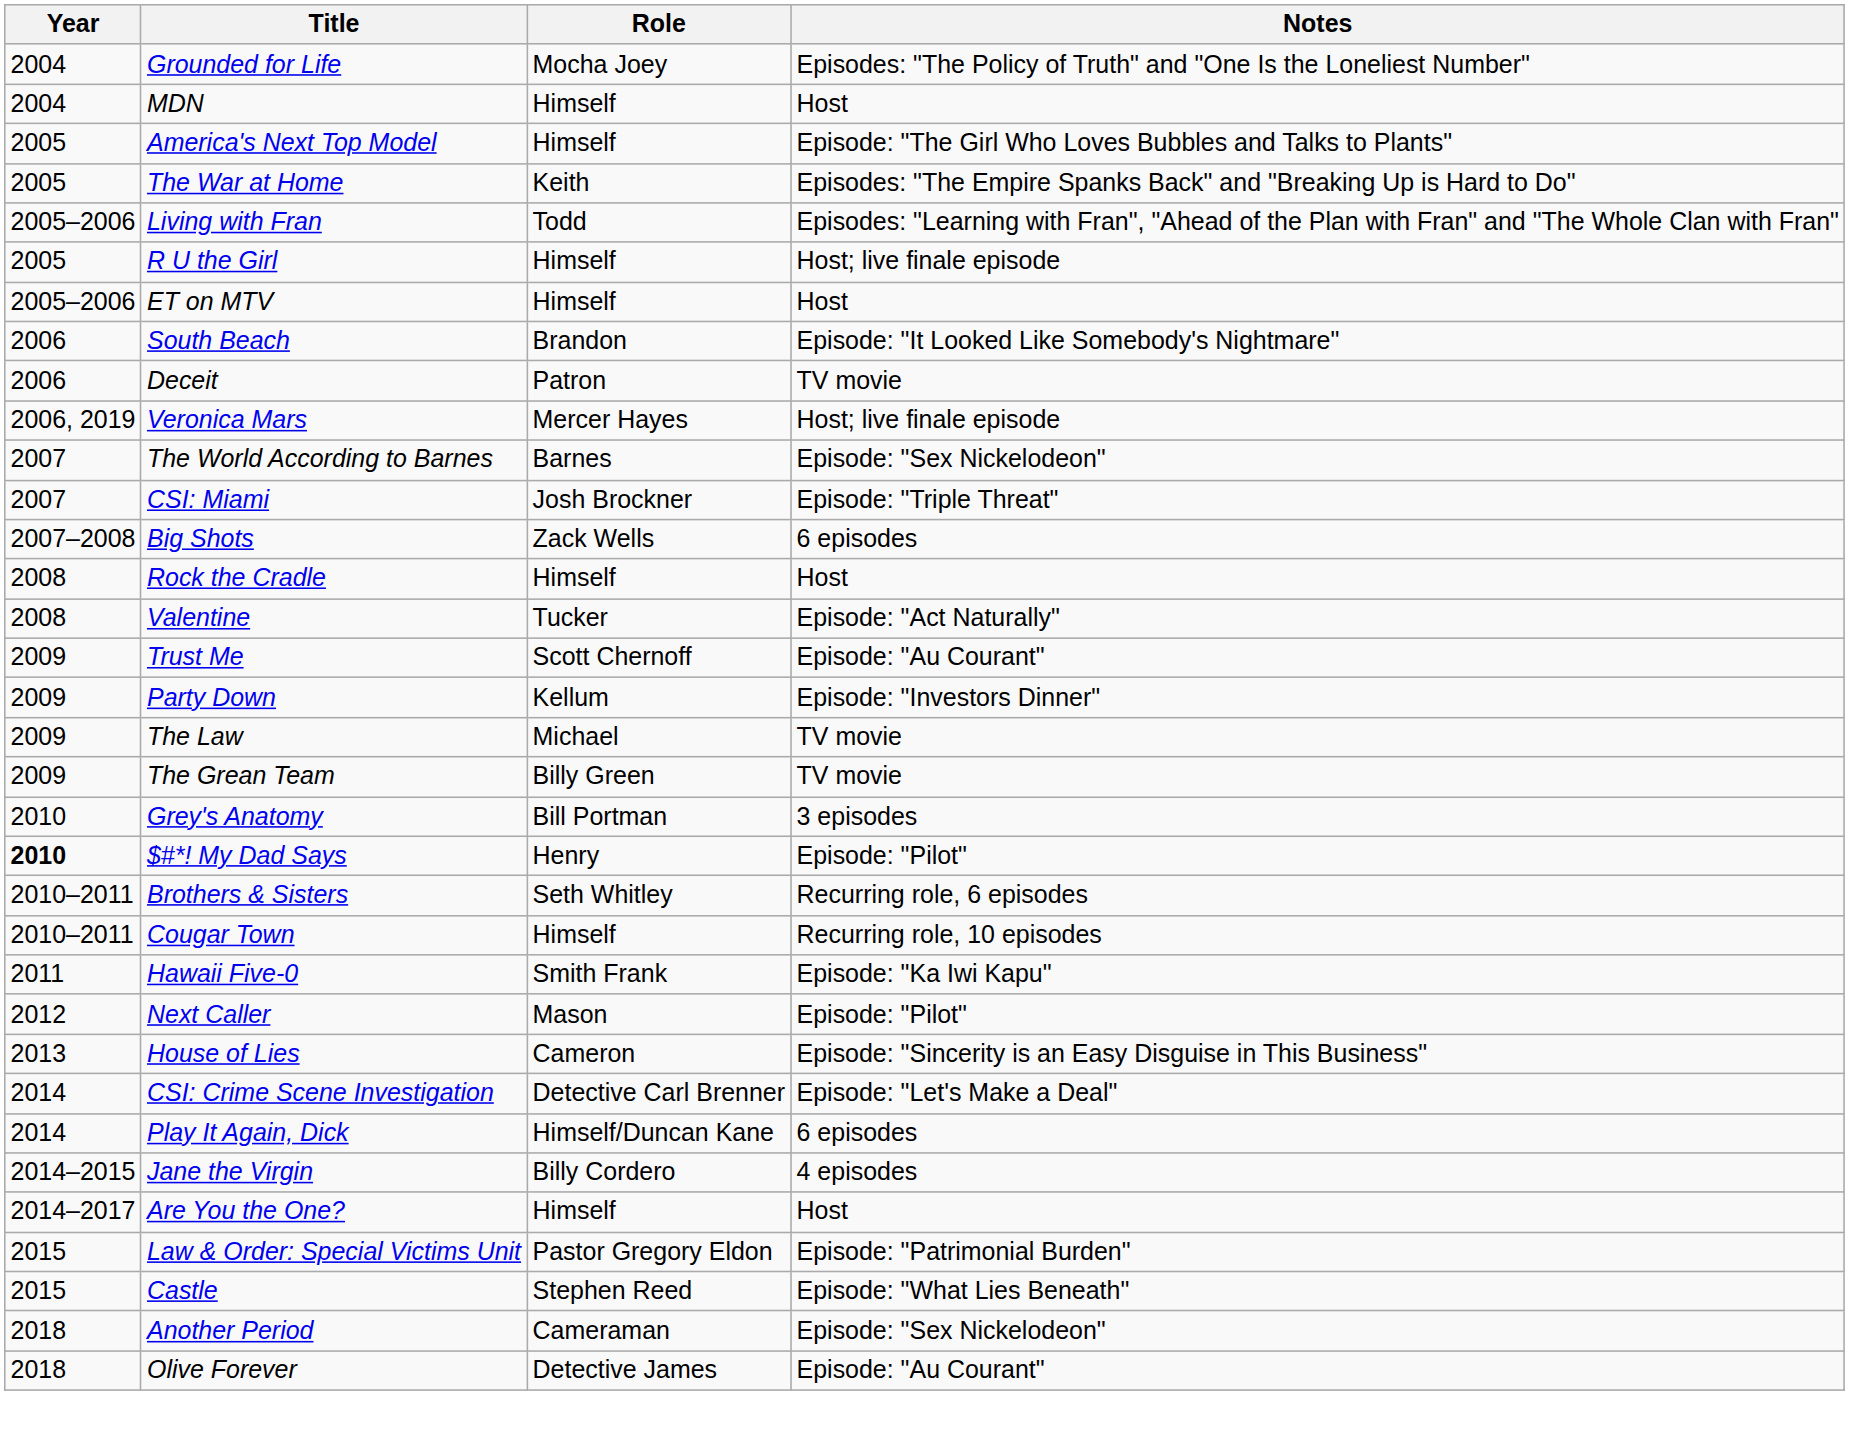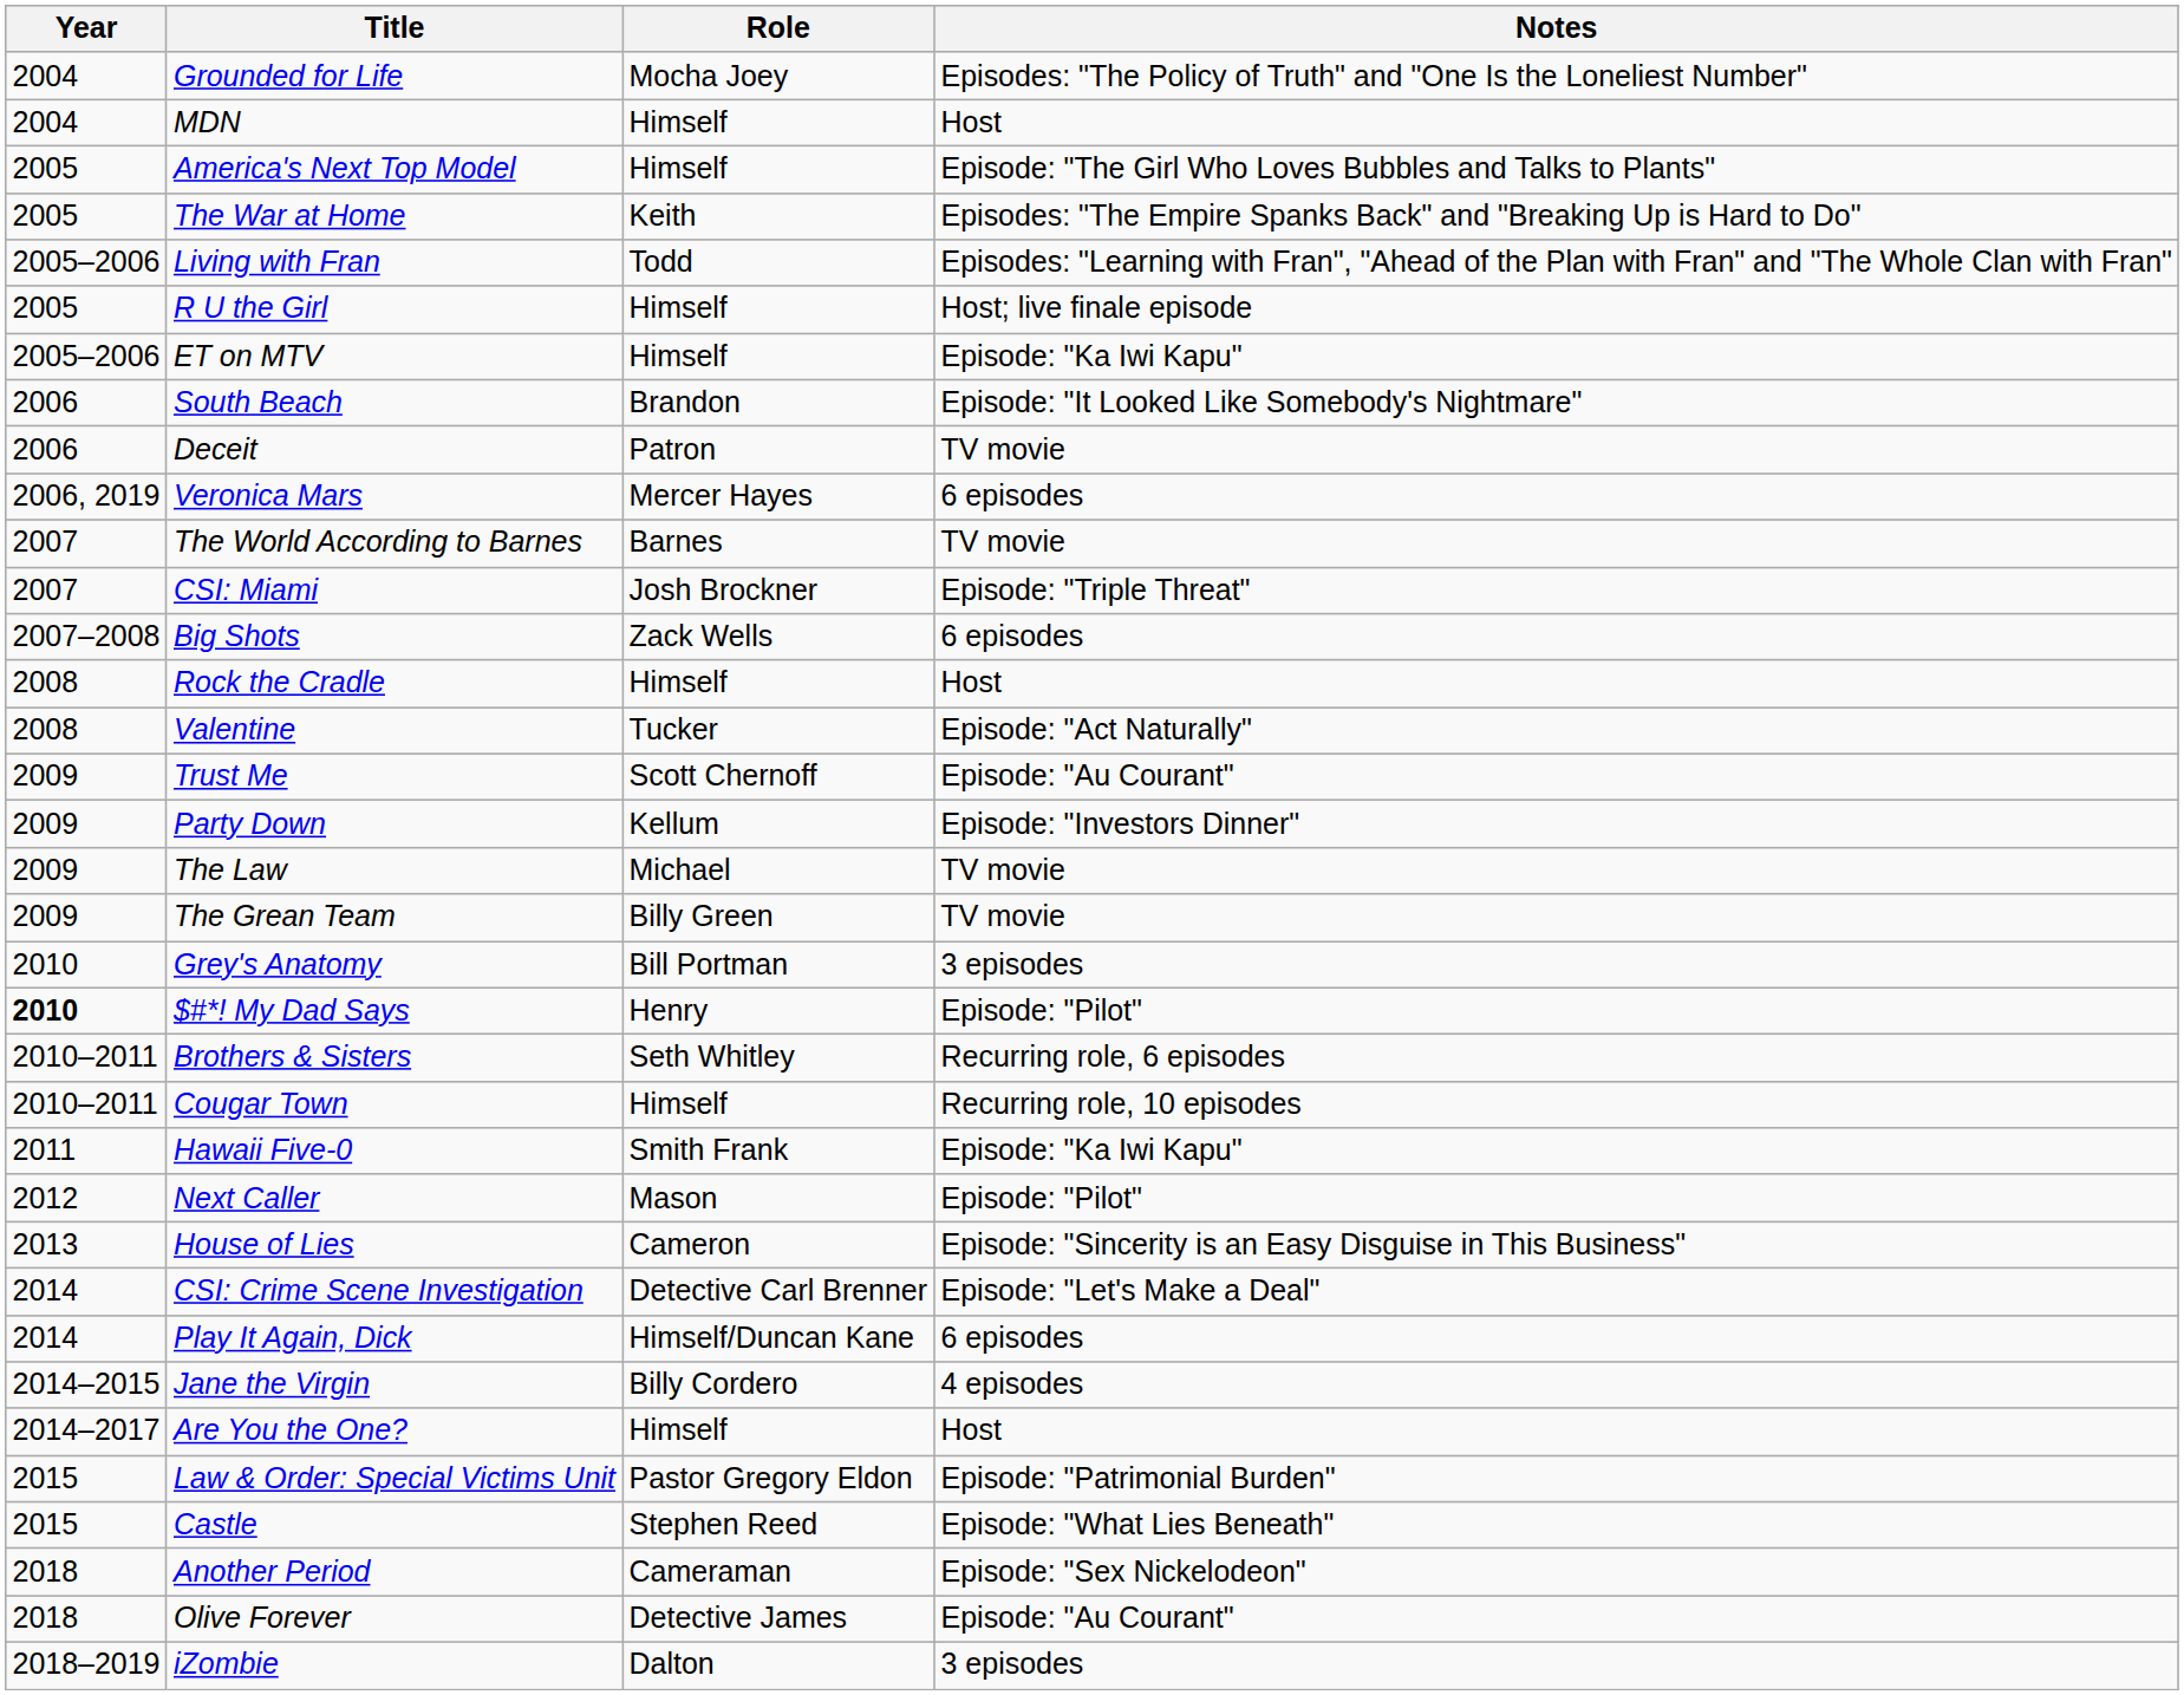ET on MTV | Notes: Host -> Episode: "Ka Iwi Kapu"
Veronica Mars | Notes: Host; live finale episode -> 6 episodes
The World According to Barnes | Notes: Episode: "Sex Nickelodeon" -> TV movie
+ row: 2018–2019 | iZombie | Dalton | 3 episodes
